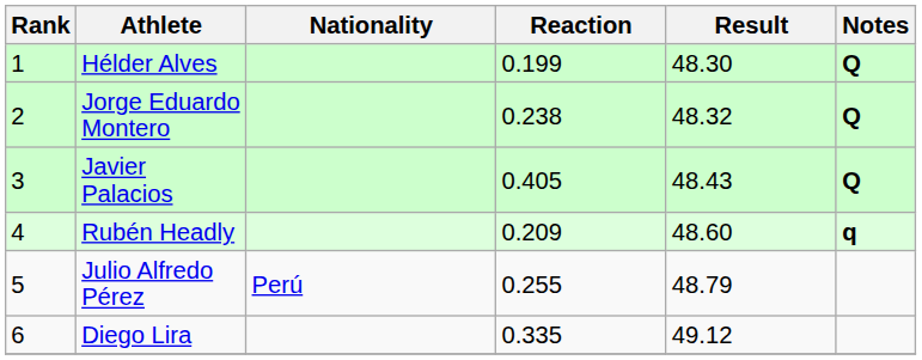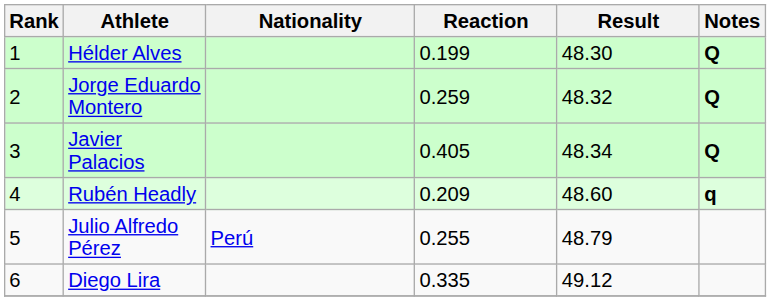Jorge Eduardo Montero | Reaction: 0.238 -> 0.259
Javier Palacios | Result: 48.43 -> 48.34
